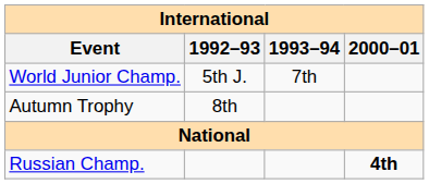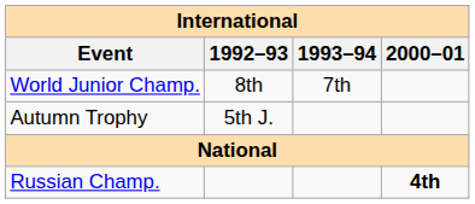World Junior Champ. | 1992–93: 5th J. -> 8th
Autumn Trophy | 1992–93: 8th -> 5th J.
